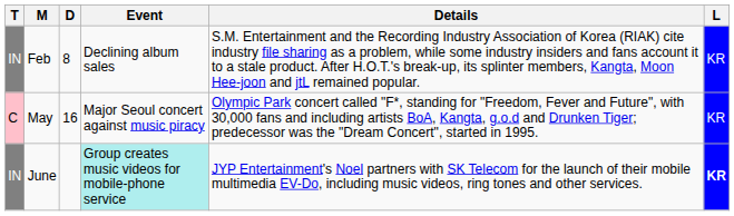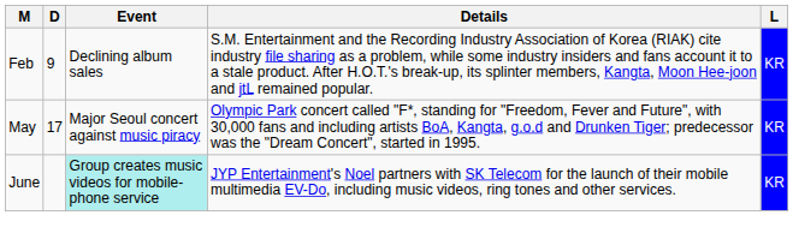- column: T | IN | C | IN
Feb | D: 8 -> 9
May | D: 16 -> 17
June | L: bold -> normal
